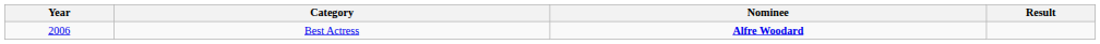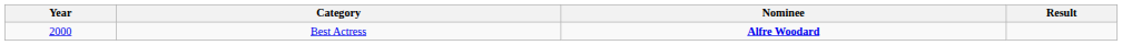Best Actress | Year: 2006 -> 2000
